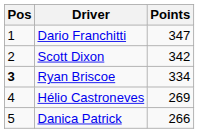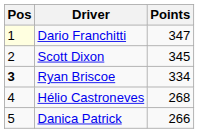Dario Franchitti | Pos: no background -> lightyellow background
Scott Dixon | Points: 342 -> 345
Hélio Castroneves | Points: 269 -> 268
